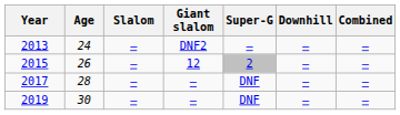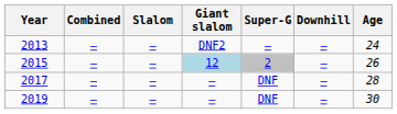columns swapped: Age <-> Combined
2015 | Giant slalom: no background -> lightblue background
